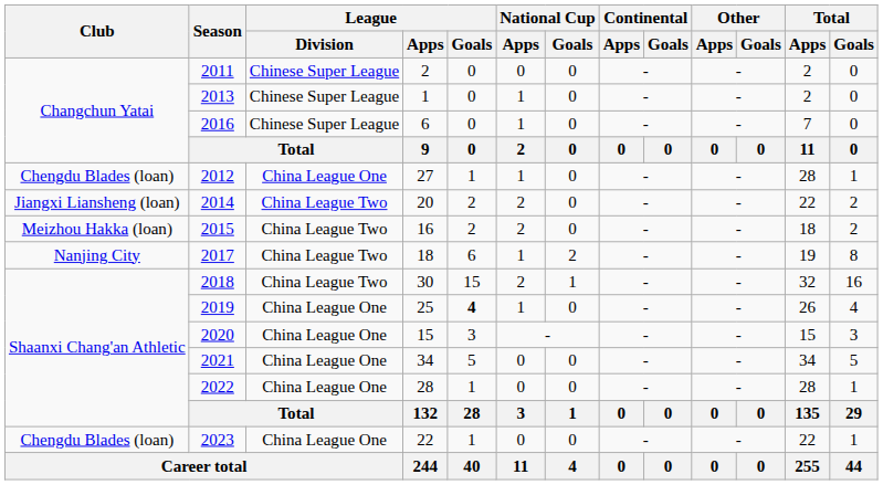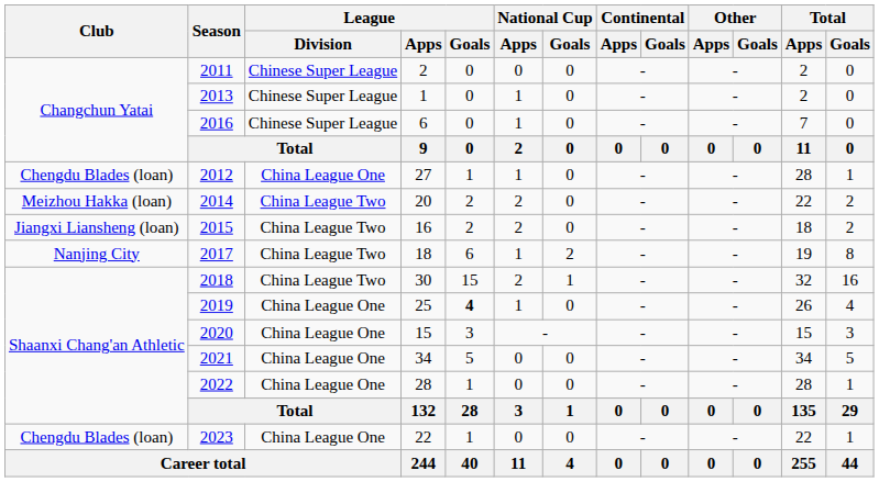2014 | Club: Jiangxi Liansheng (loan) -> Meizhou Hakka (loan)
2015 | Club: Meizhou Hakka (loan) -> Jiangxi Liansheng (loan)
